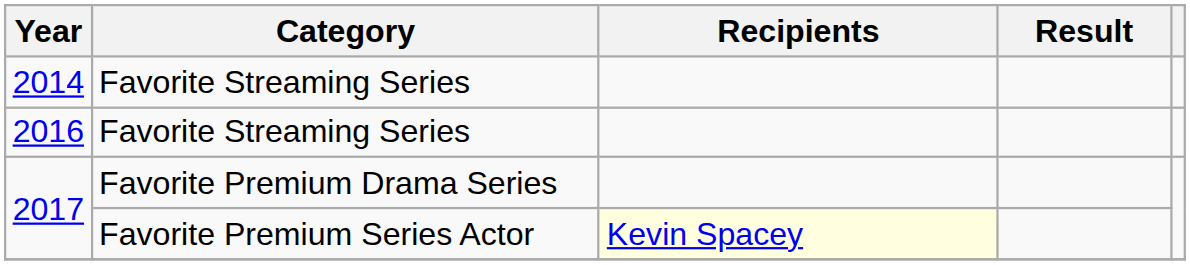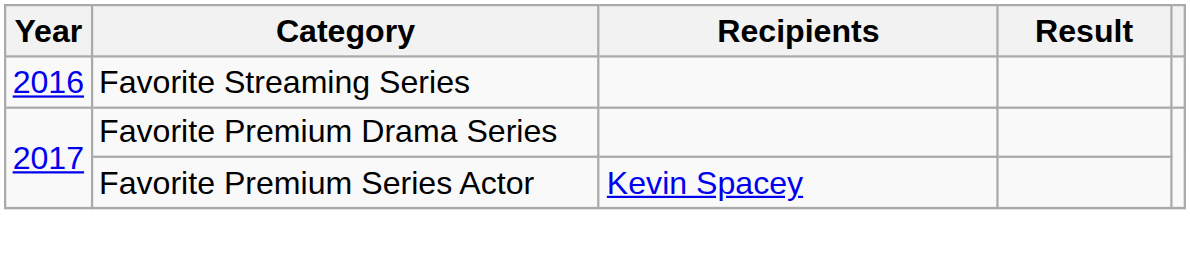- row: 2014 | Favorite Streaming Series
2017 / Favorite Premium Series Actor | Recipients: lightyellow background -> no background
